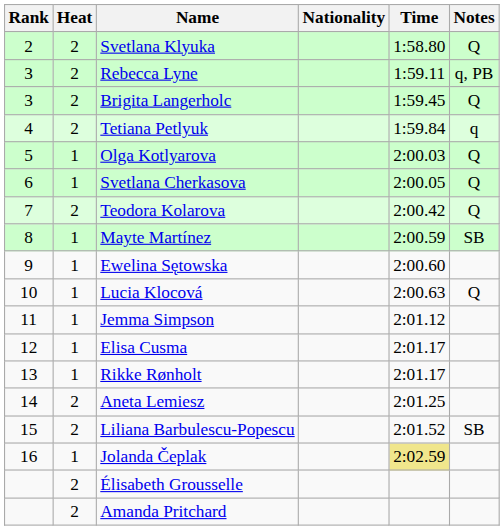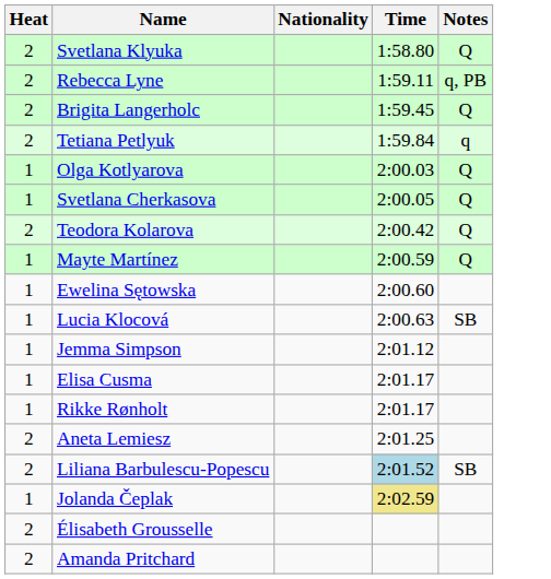- column: Rank | 2 | 3 | 3 | 4 | 5 | 6 | 7 | 8 | 9 | 10 | 11 | 12 | 13 | 14 | 15 | 16
Mayte Martínez | Notes: SB -> Q
Lucia Klocová | Notes: Q -> SB
Liliana Barbulescu-Popescu | Time: no background -> lightblue background
